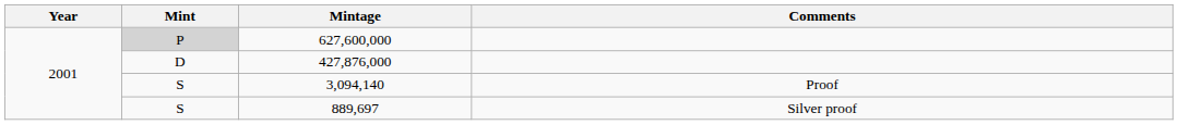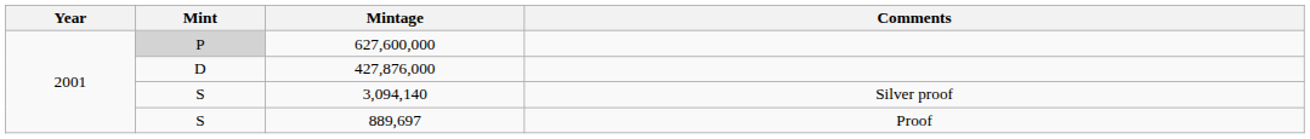3,094,140 | Comments: Proof -> Silver proof
889,697 | Comments: Silver proof -> Proof
